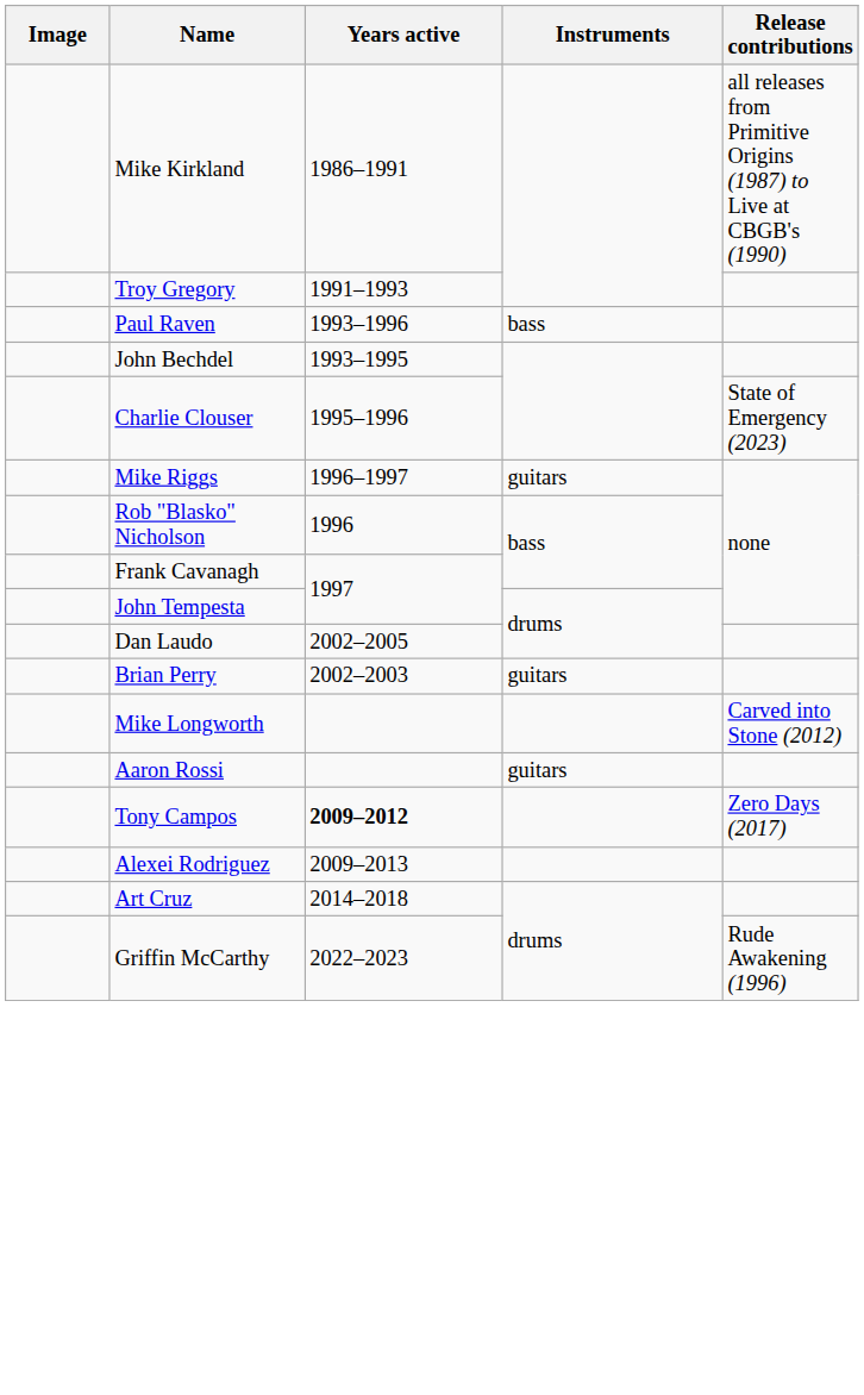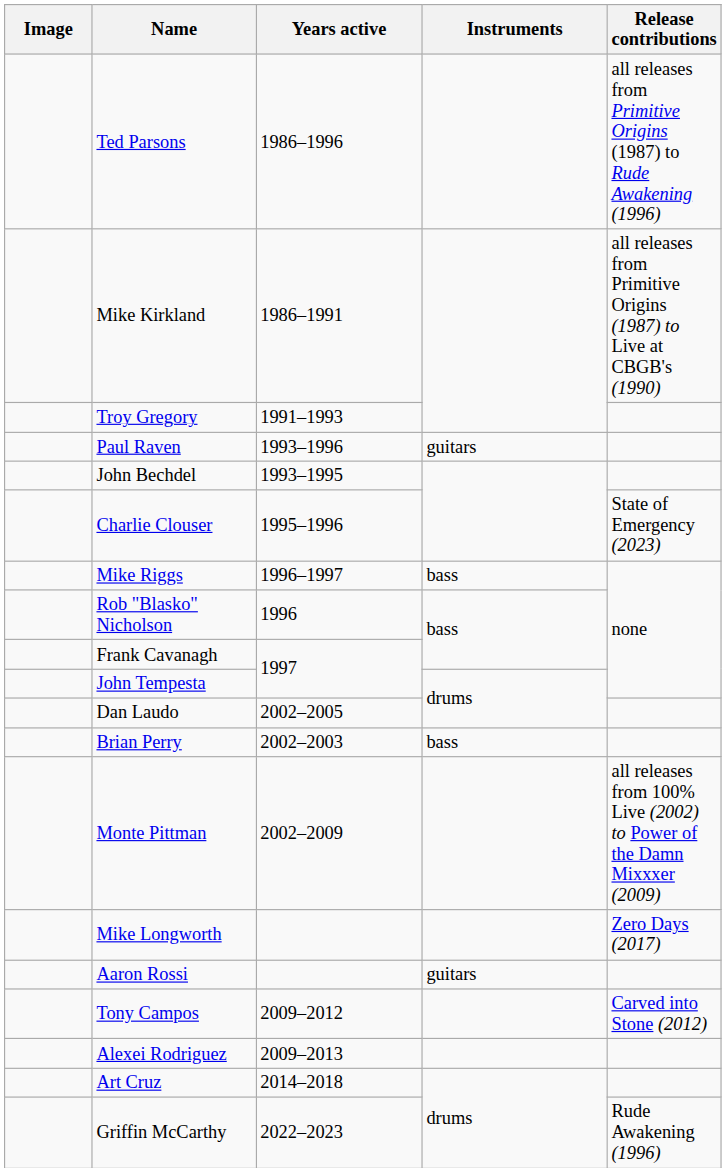+ row: Ted Parsons | 1986–1996 | all releases from Primitive Origins (1987) to Rude Awakening (1996)
Paul Raven | Instruments: bass -> guitars
Mike Riggs | Instruments: guitars -> bass
Brian Perry | Instruments: guitars -> bass
+ row: Monte Pittman | 2002–2009 | all releases from 100% Live (2002) to Power of the Damn Mixxxer (2009)
Mike Longworth | Release contributions: Carved into Stone (2012) -> Zero Days (2017)
Tony Campos | Years active: bold -> normal
Tony Campos | Release contributions: Zero Days (2017) -> Carved into Stone (2012)
